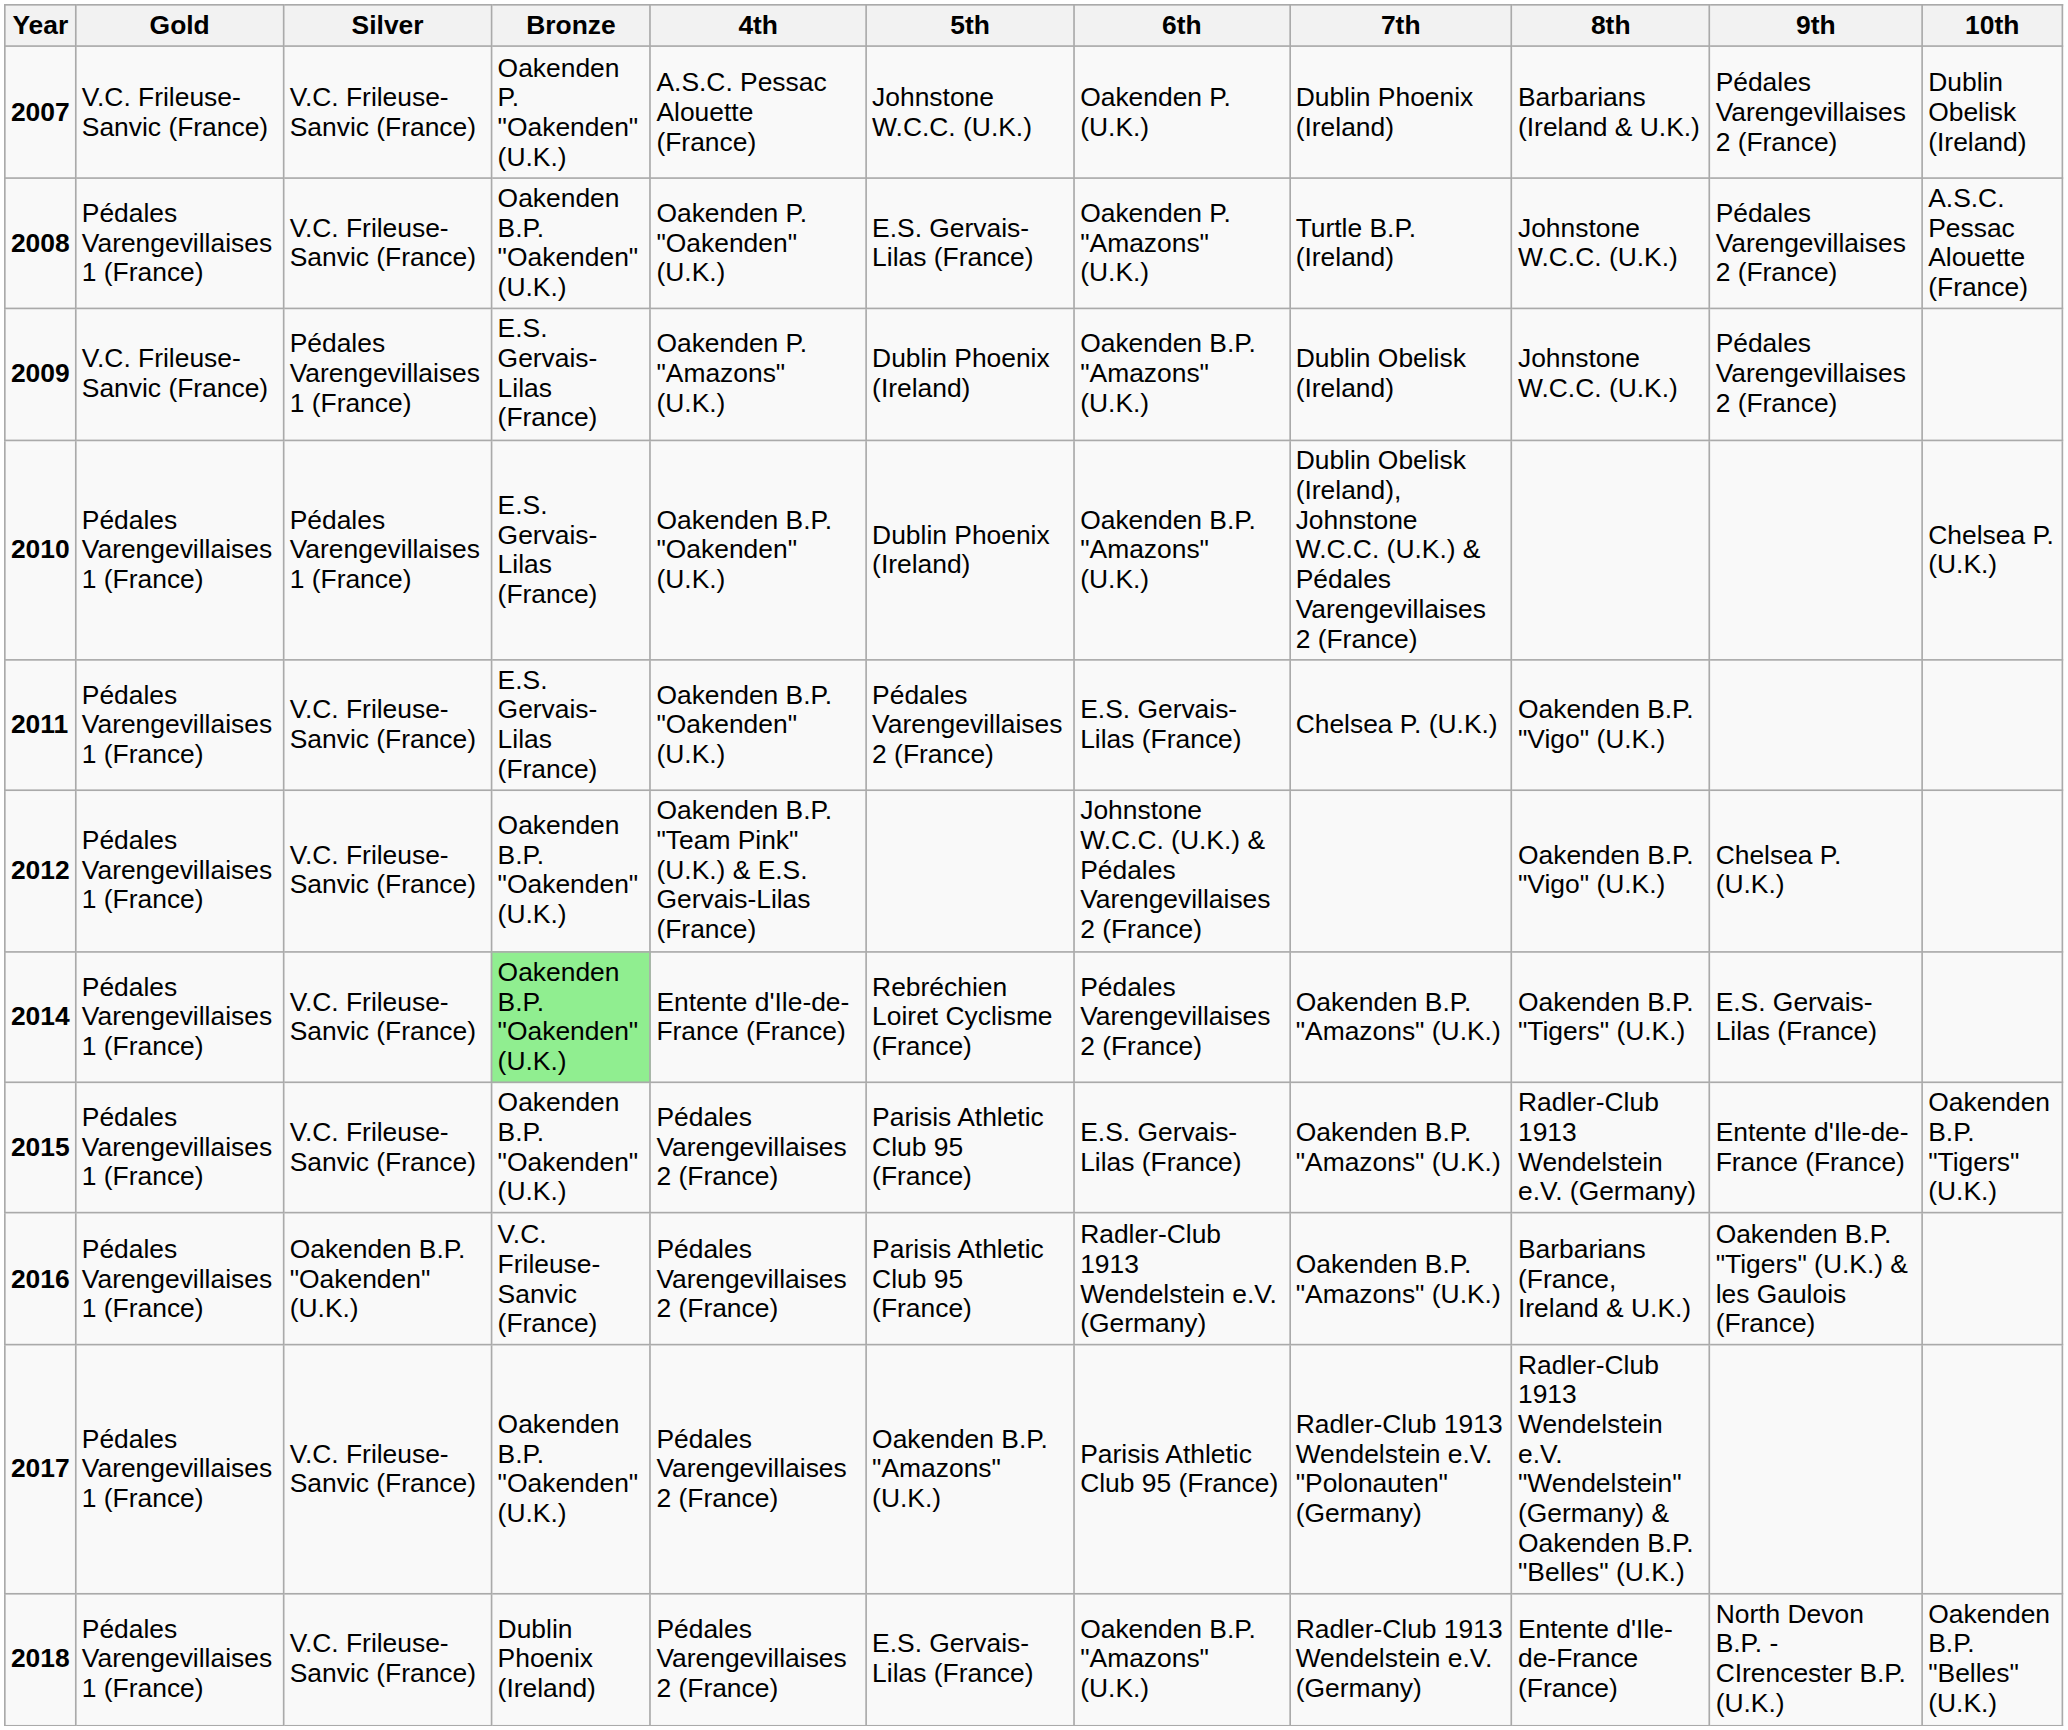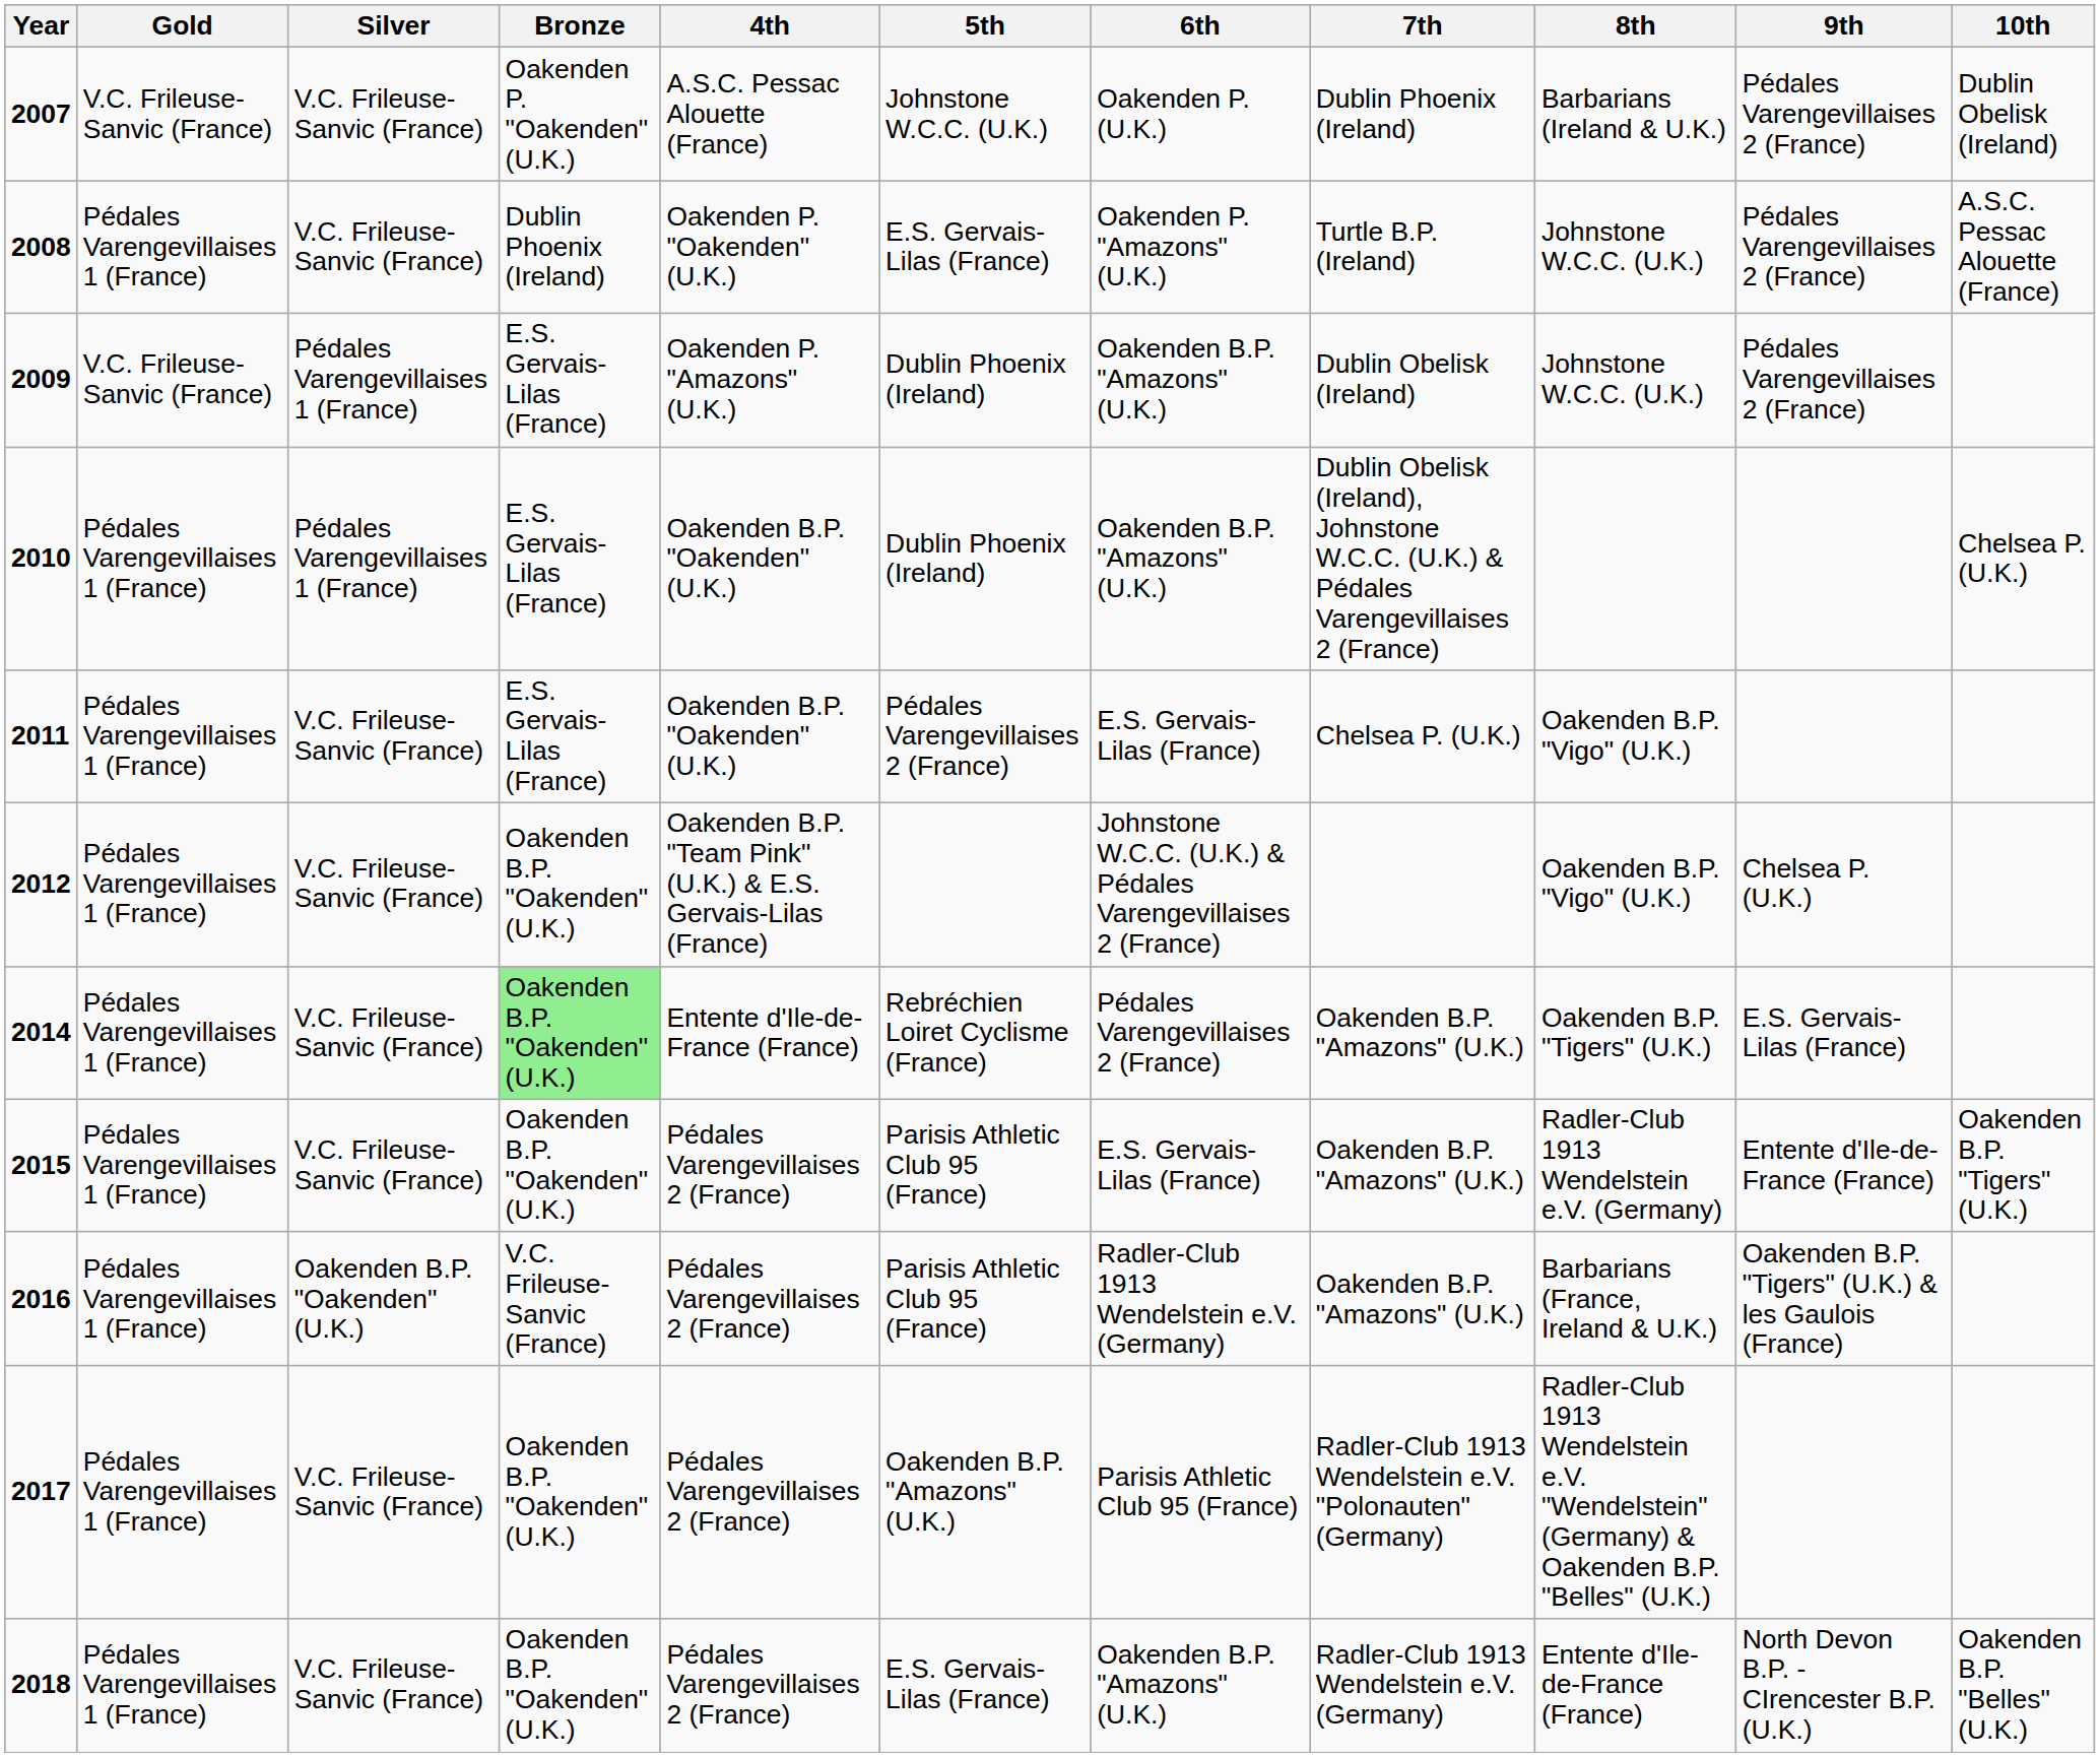2008 | Bronze: Oakenden B.P. "Oakenden" (U.K.) -> Dublin Phoenix (Ireland)
2018 | Bronze: Dublin Phoenix (Ireland) -> Oakenden B.P. "Oakenden" (U.K.)
